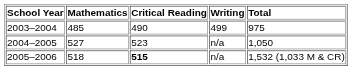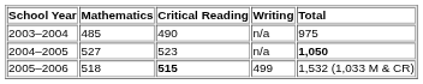2003–2004 | Writing: 499 -> n/a
2004–2005 | Total: normal -> bold
2005–2006 | Writing: n/a -> 499
